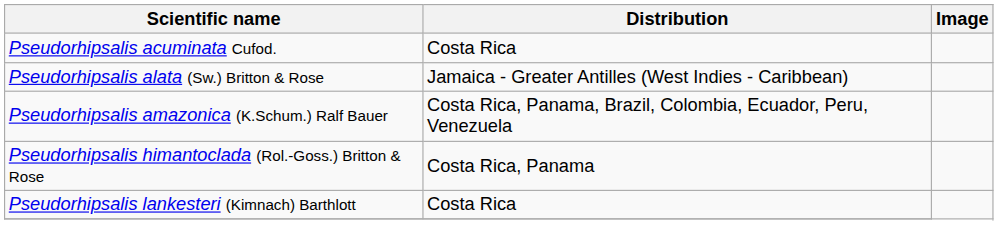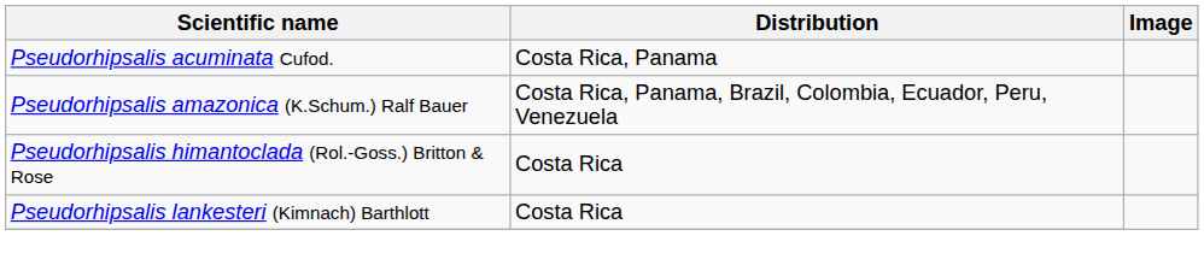Pseudorhipsalis acuminata Cufod. | Distribution: Costa Rica -> Costa Rica, Panama
- row: Pseudorhipsalis alata (Sw.) Britton & Rose | Jamaica - Greater Antilles (West Indies - Caribbean)
Pseudorhipsalis himantoclada (Rol.-Goss.) Britton & Rose | Distribution: Costa Rica, Panama -> Costa Rica
